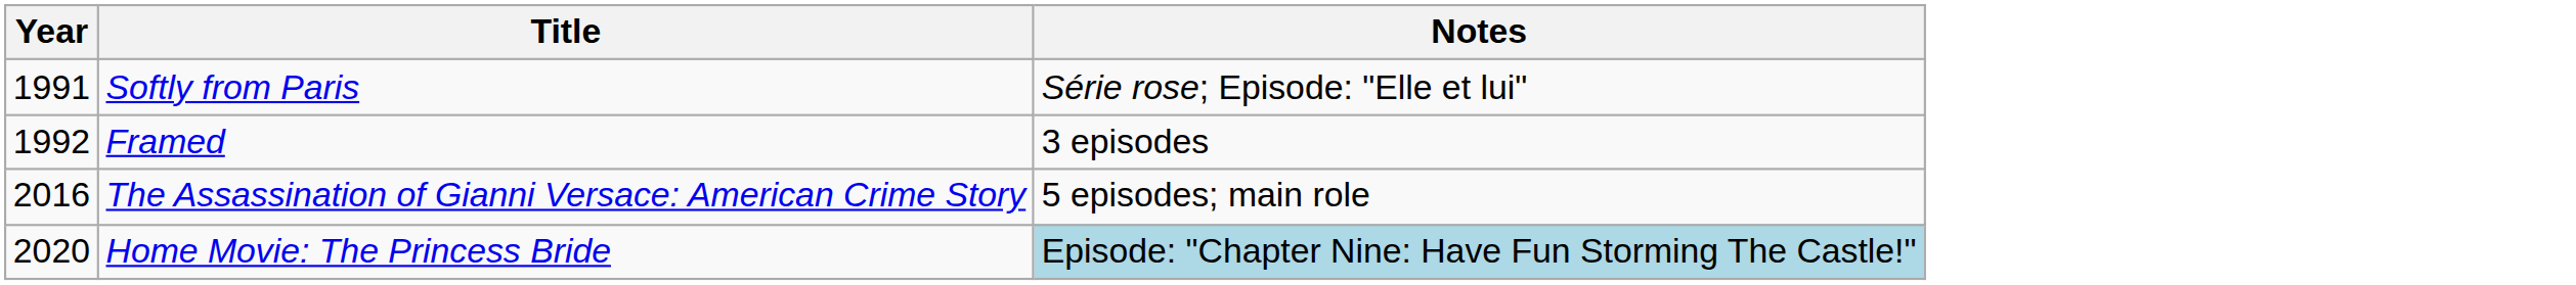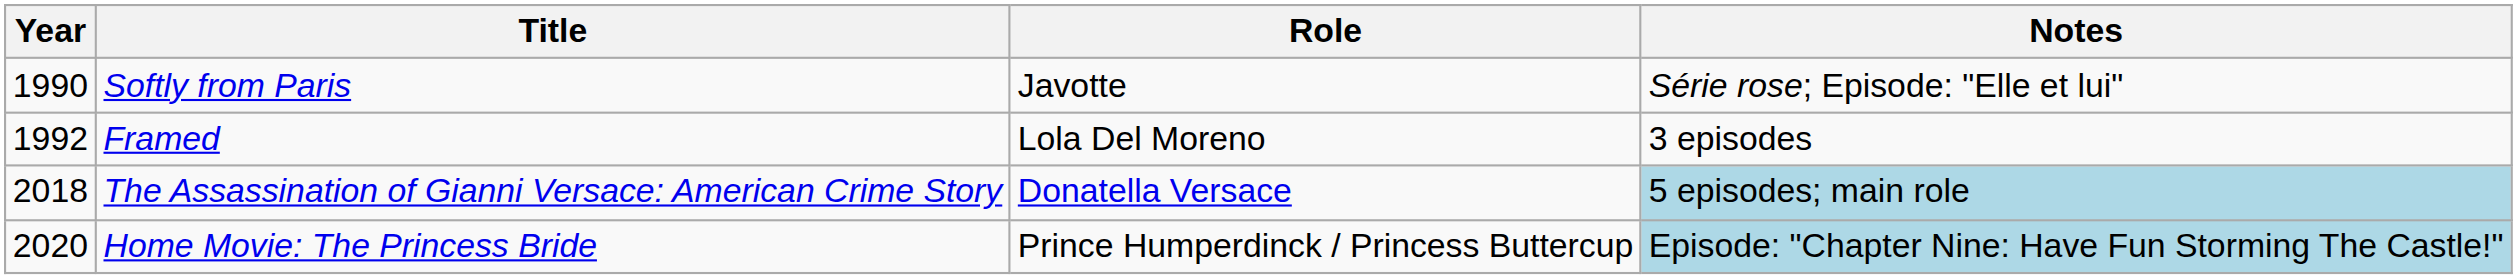+ column: Role | Javotte | Lola Del Moreno | Donatella Versace | Prince Humperdinck / Princess Buttercup
Softly from Paris | Year: 1991 -> 1990
The Assassination of Gianni Versace: American Crime Story | Year: 2016 -> 2018
The Assassination of Gianni Versace: American Crime Story | Notes: no background -> lightblue background
